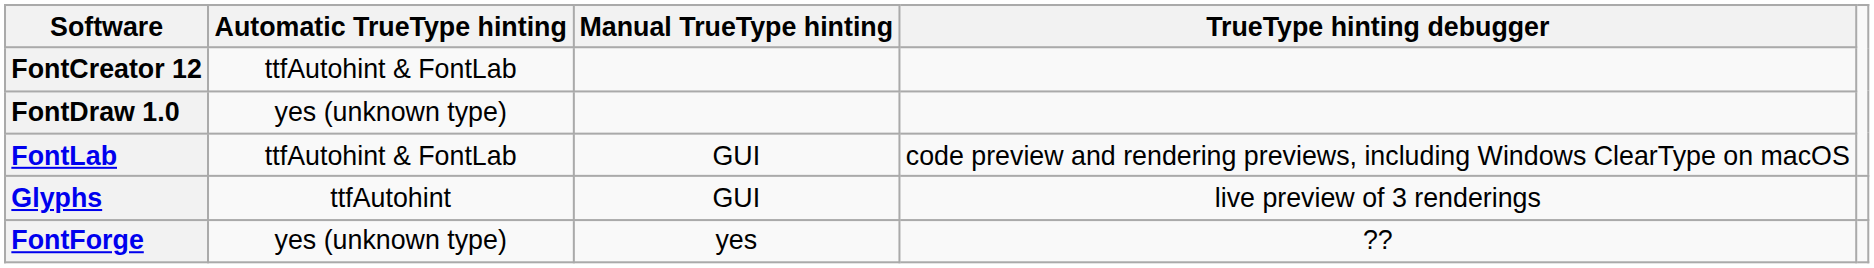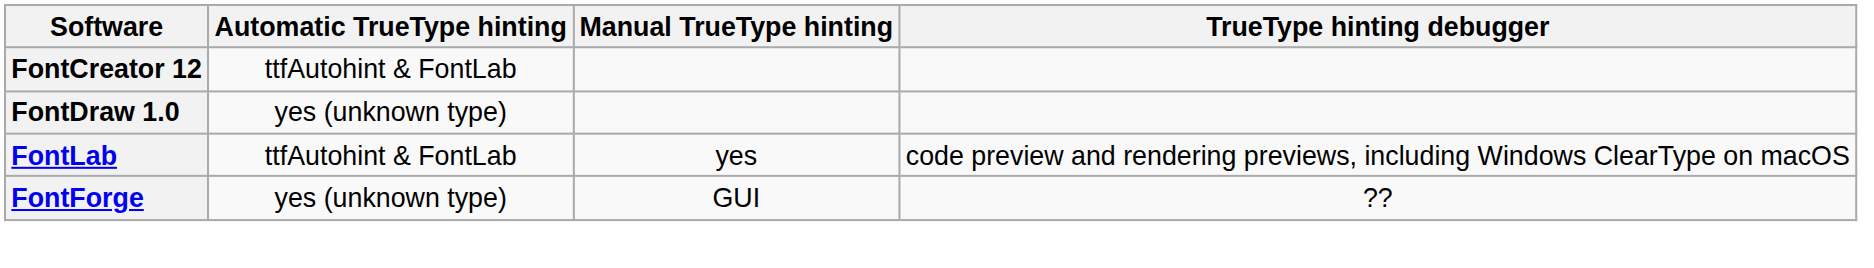FontLab | Manual TrueType hinting: GUI -> yes
- row: Glyphs | ttfAutohint | GUI | live preview of 3 renderings
FontForge | Manual TrueType hinting: yes -> GUI
